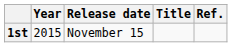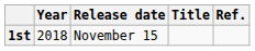1st | Year: 2015 -> 2018
